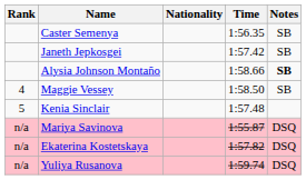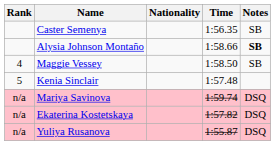- row: Janeth Jepkosgei | 1:57.42 | SB
Mariya Savinova | Time: 1:55.87 -> 1:59.74
Yuliya Rusanova | Time: 1:59.74 -> 1:55.87
